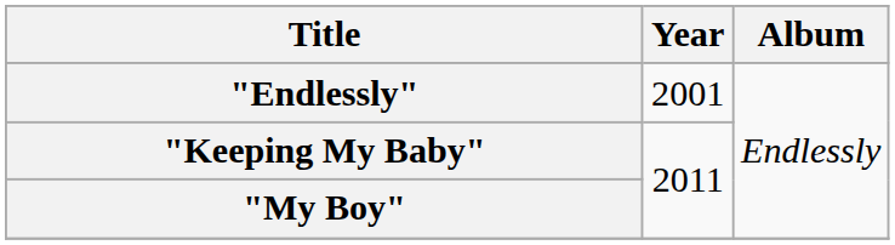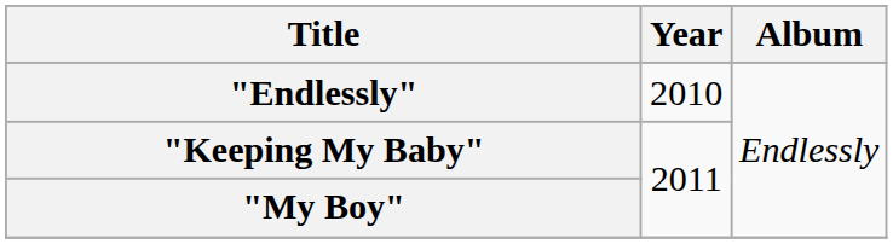"Endlessly" | Year: 2001 -> 2010
